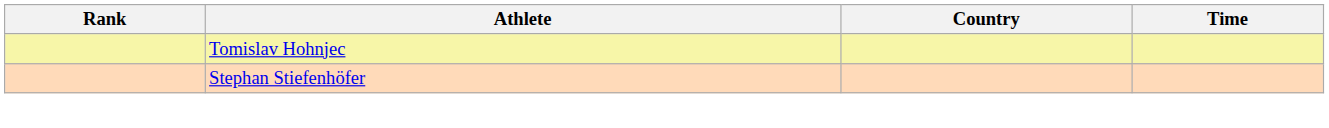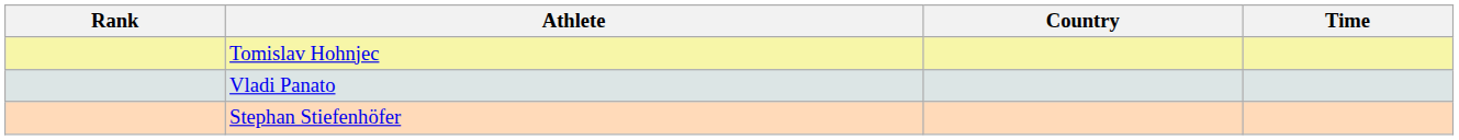+ row: Vladi Panato
